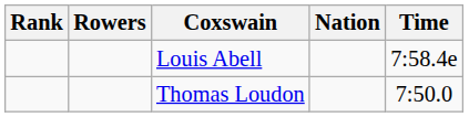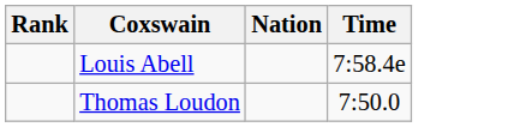- column: Rowers
